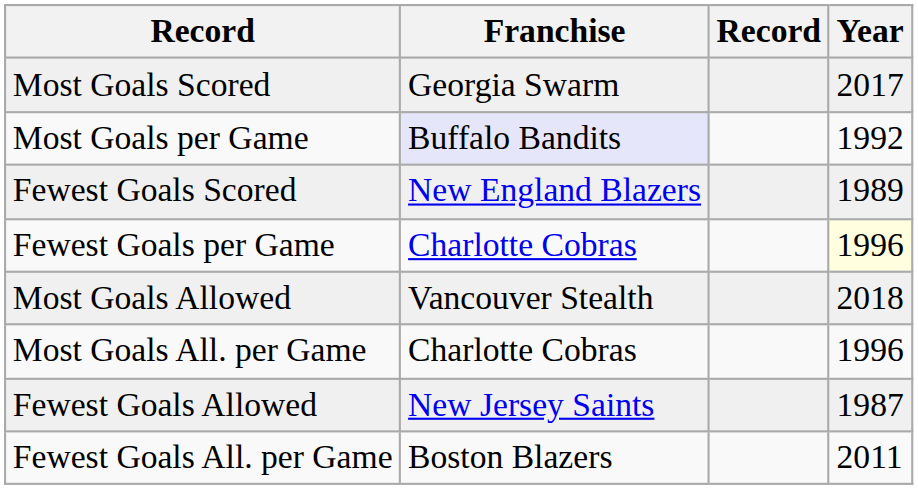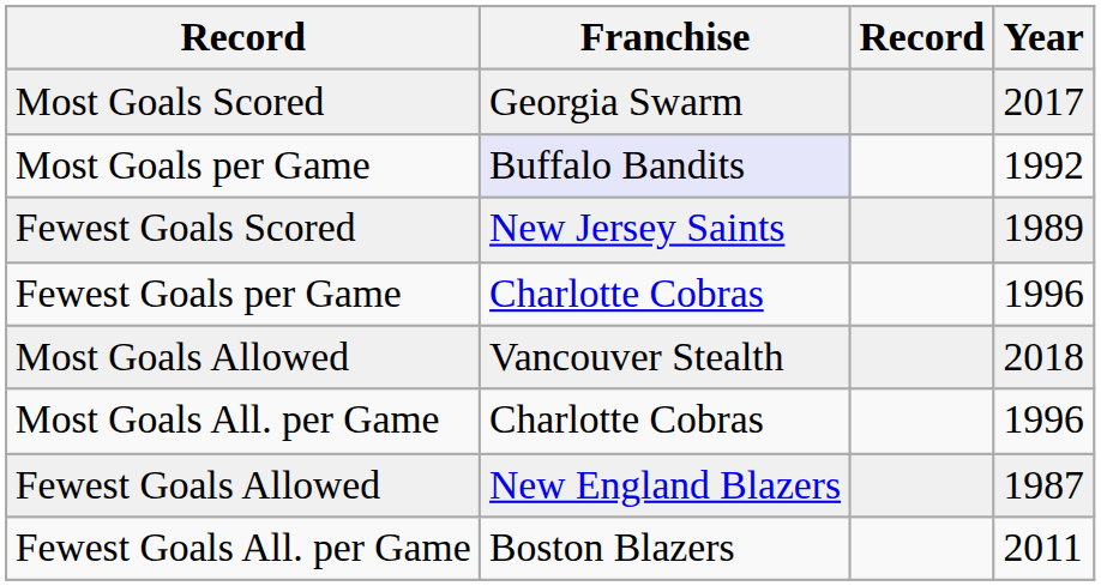Fewest Goals Scored | Franchise: New England Blazers -> New Jersey Saints
Fewest Goals per Game | Year: lightyellow background -> no background
Fewest Goals Allowed | Franchise: New Jersey Saints -> New England Blazers
